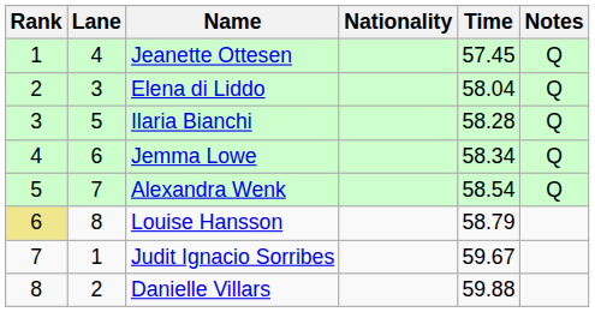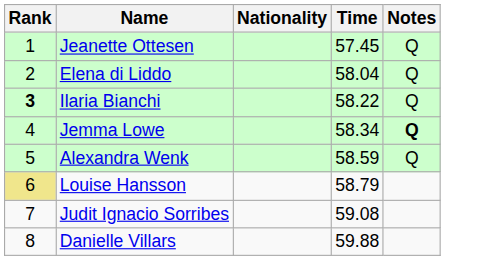- column: Lane | 4 | 3 | 5 | 6 | 7 | 8 | 1 | 2
Ilaria Bianchi | Rank: normal -> bold
Ilaria Bianchi | Time: 58.28 -> 58.22
Jemma Lowe | Notes: normal -> bold
Alexandra Wenk | Time: 58.54 -> 58.59
Judit Ignacio Sorribes | Time: 59.67 -> 59.08
